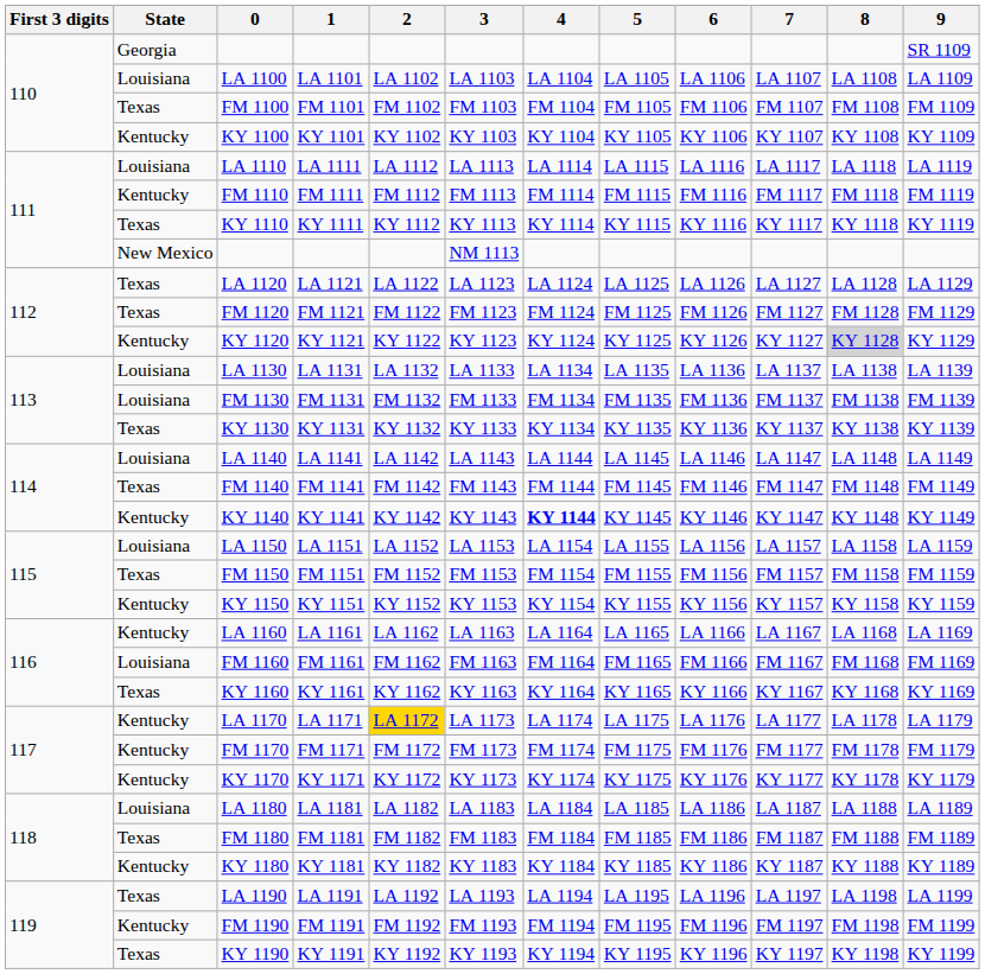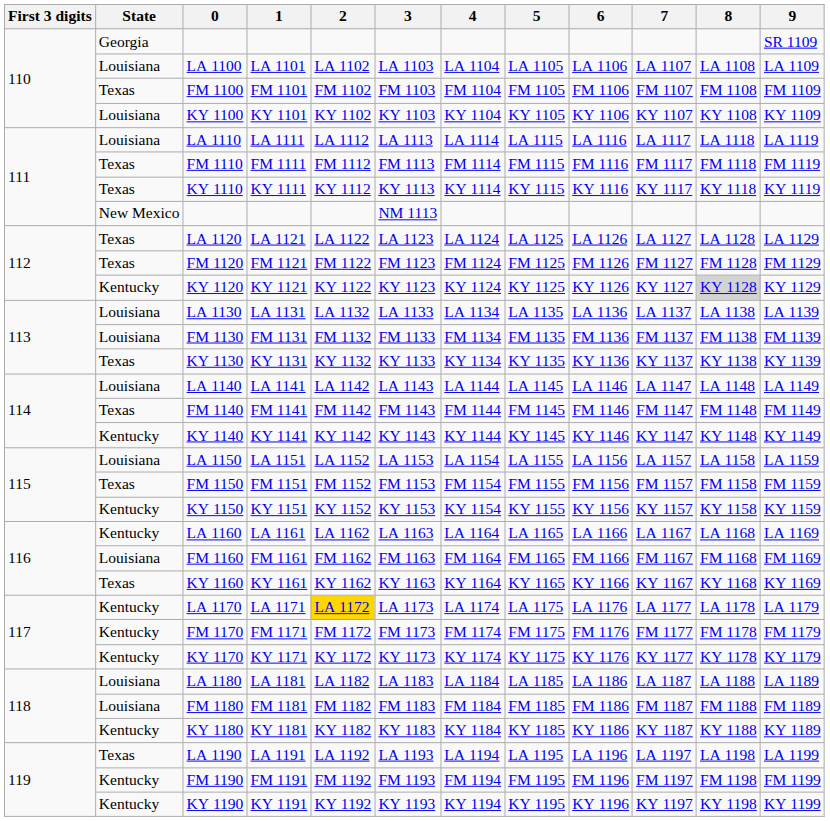KY 1100 | State: Kentucky -> Louisiana
FM 1110 | State: Kentucky -> Texas
KY 1140 | 4: bold -> normal
FM 1180 | State: Texas -> Louisiana
KY 1190 | State: Texas -> Kentucky
